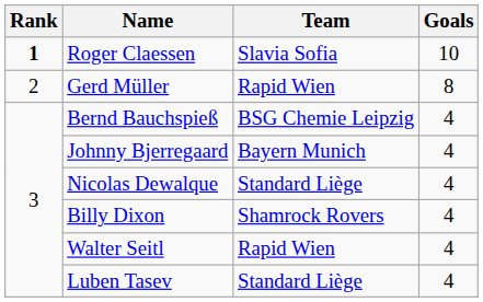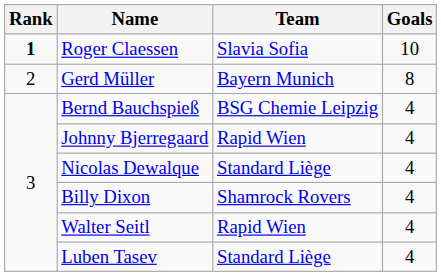Gerd Müller | Team: Rapid Wien -> Bayern Munich
Johnny Bjerregaard | Team: Bayern Munich -> Rapid Wien
